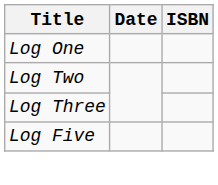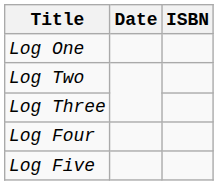+ row: Log Four
